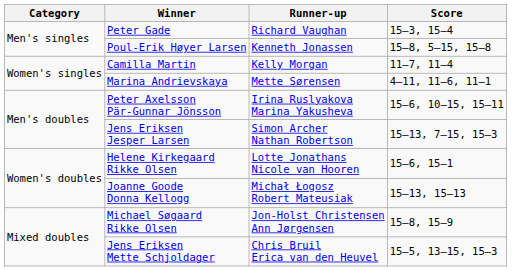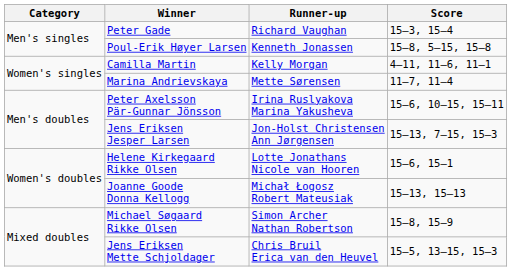Camilla Martin | Score: 11–7, 11–4 -> 4–11, 11–6, 11–1
Marina Andrievskaya | Score: 4–11, 11–6, 11–1 -> 11–7, 11–4
Jens Eriksen Jesper Larsen | Runner-up: Simon Archer Nathan Robertson -> Jon-Holst Christensen Ann Jørgensen
Michael Søgaard Rikke Olsen | Runner-up: Jon-Holst Christensen Ann Jørgensen -> Simon Archer Nathan Robertson
